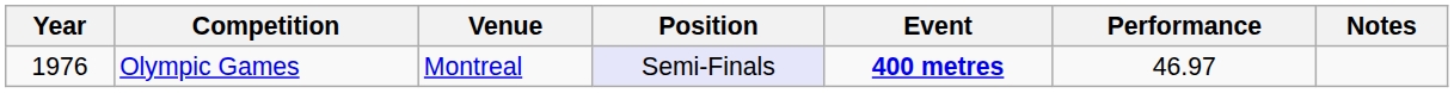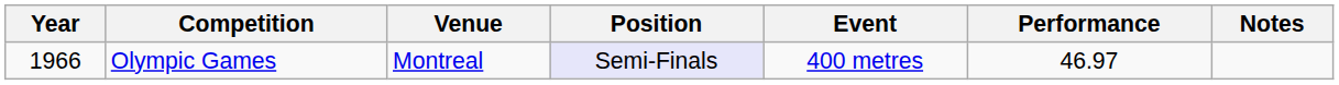Olympic Games | Year: 1976 -> 1966
Olympic Games | Event: bold -> normal
